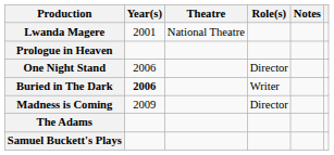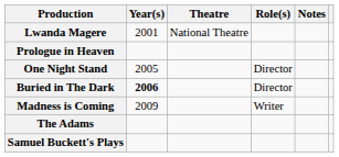One Night Stand | Year(s): 2006 -> 2005
Buried in The Dark | Role(s): Writer -> Director
Madness is Coming | Role(s): Director -> Writer
